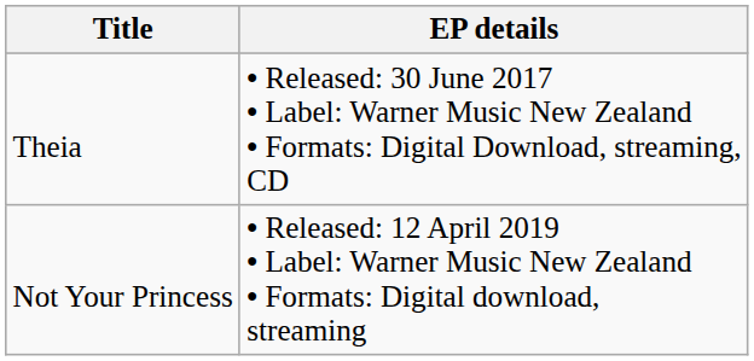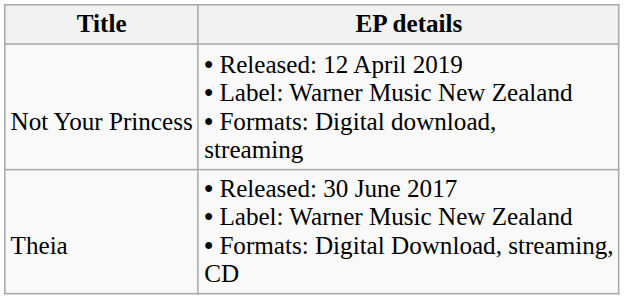rows swapped: Theia <-> Not Your Princess
